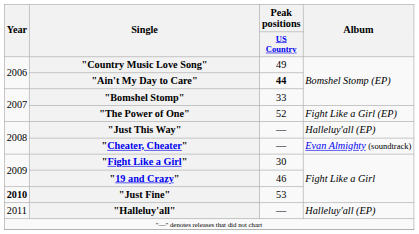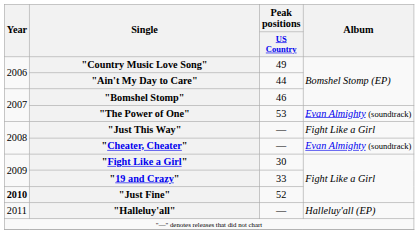"Ain't My Day to Care" | Peak positions / US Country: bold -> normal
"Bomshel Stomp" | Peak positions / US Country: 33 -> 46
"The Power of One" | Peak positions / US Country: 52 -> 53
"The Power of One" | Album: Fight Like a Girl (EP) -> Evan Almighty (soundtrack)
"Just This Way" | Album: Halleluy'all (EP) -> Fight Like a Girl
"19 and Crazy" | Peak positions / US Country: 46 -> 33
"Just Fine" | Peak positions / US Country: 53 -> 52
